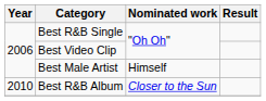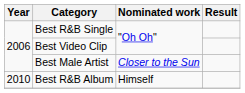Best Male Artist | Nominated work: Himself -> Closer to the Sun
Best R&B Album | Nominated work: Closer to the Sun -> Himself
